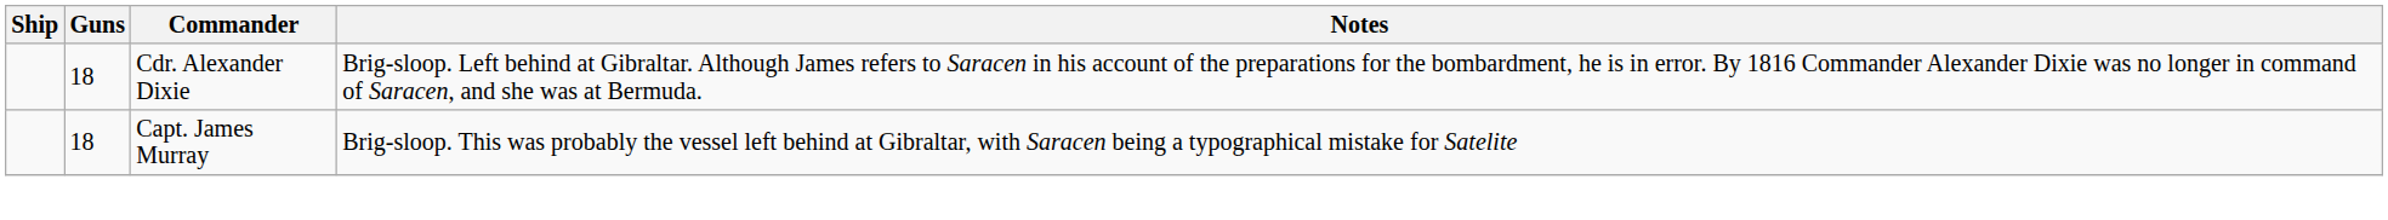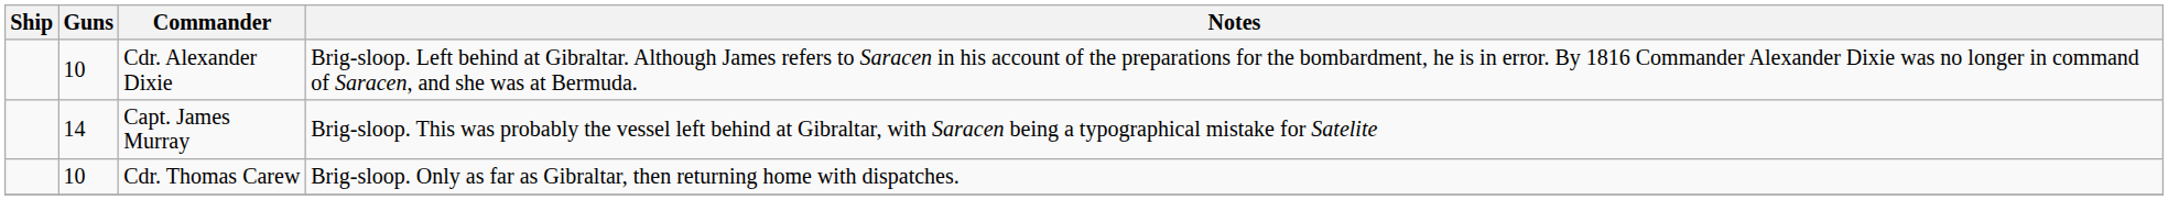Cdr. Alexander Dixie | Guns: 18 -> 10
Capt. James Murray | Guns: 18 -> 14
+ row: 10 | Cdr. Thomas Carew | Brig-sloop. Only as far as Gibraltar, then returning home with dispatches.
